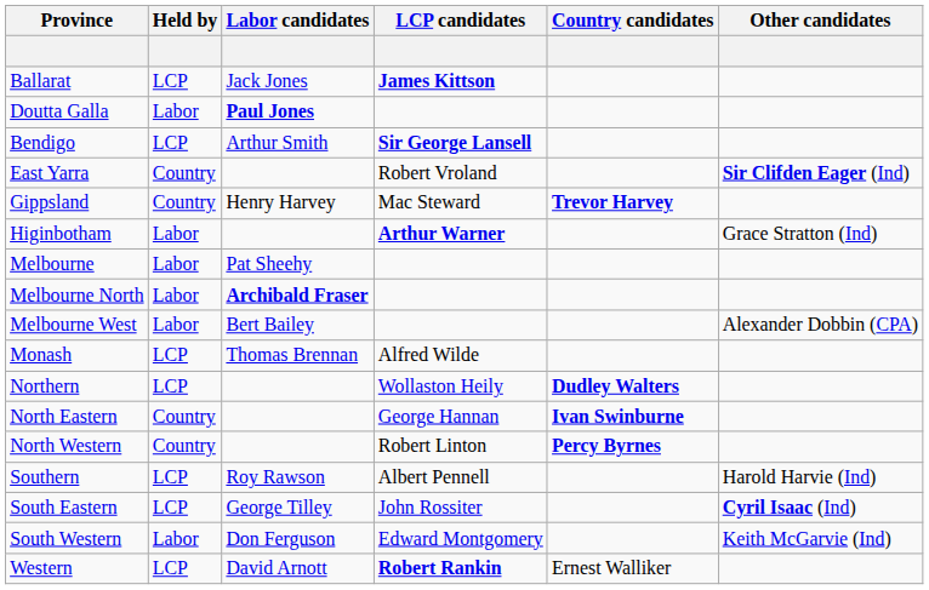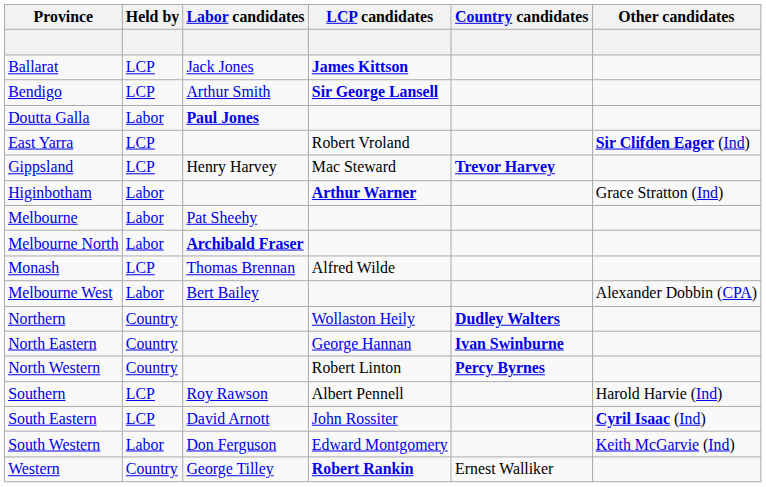rows swapped: Bendigo <-> Doutta Galla
East Yarra | Held by: Country -> LCP
Gippsland | Held by: Country -> LCP
rows swapped: Melbourne West <-> Monash
Northern | Held by: LCP -> Country
South Eastern | Labor candidates: George Tilley -> David Arnott
Western | Held by: LCP -> Country
Western | Labor candidates: David Arnott -> George Tilley
